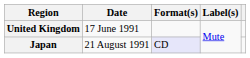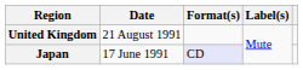United Kingdom | Date: 17 June 1991 -> 21 August 1991
Japan | Date: 21 August 1991 -> 17 June 1991
